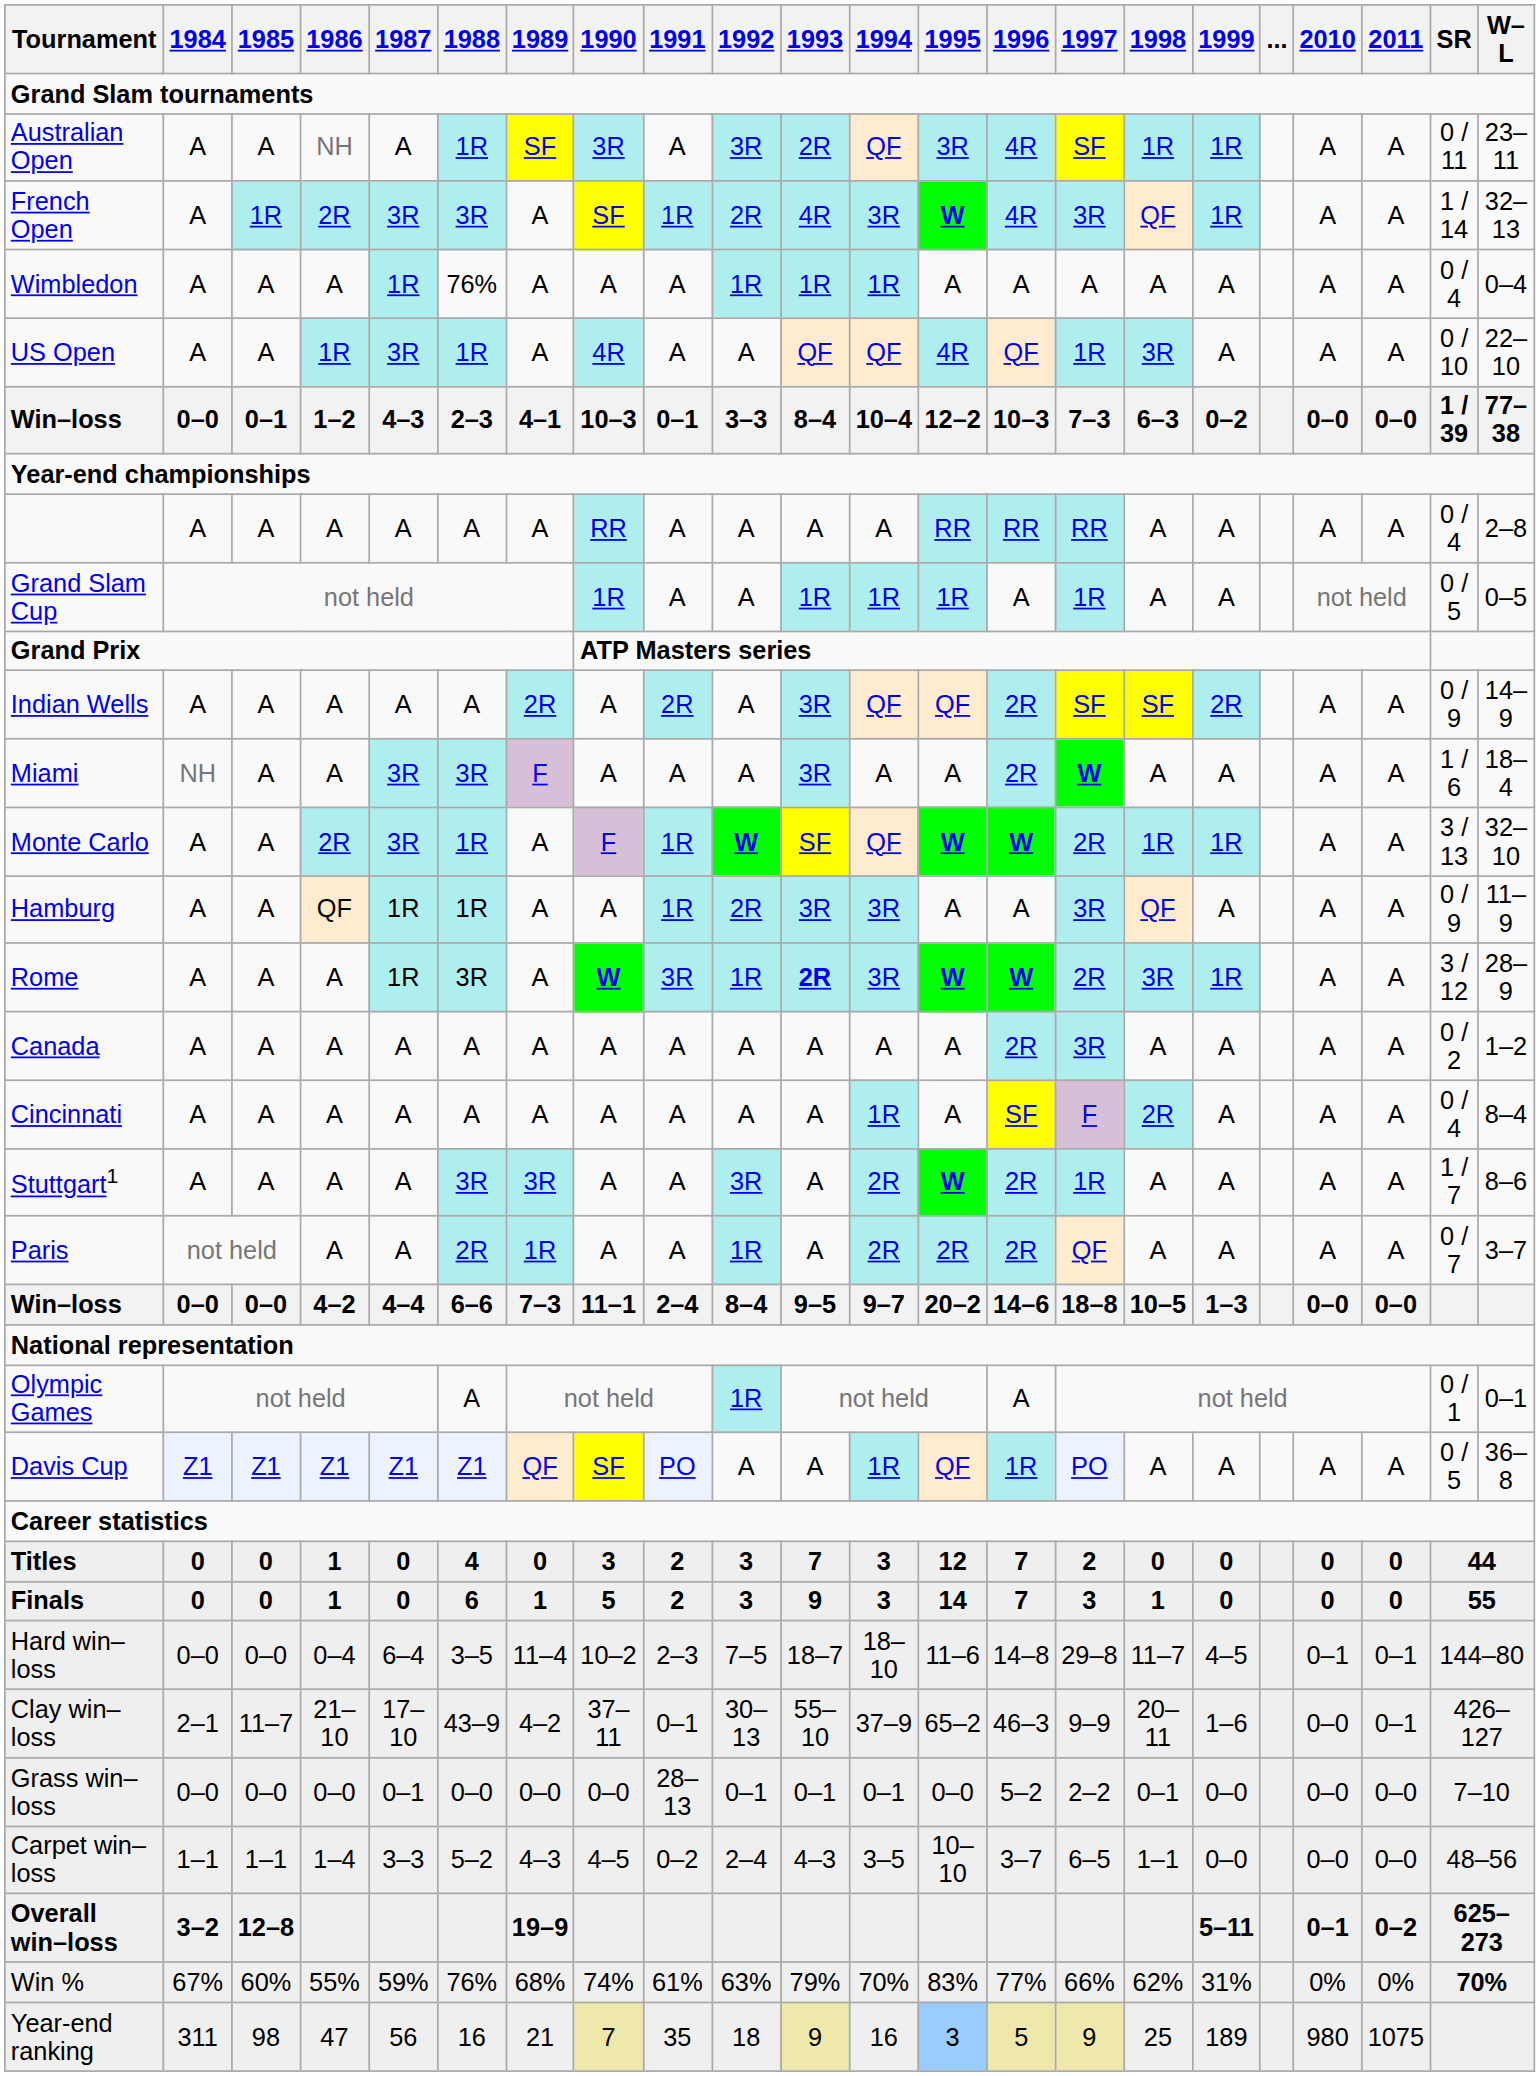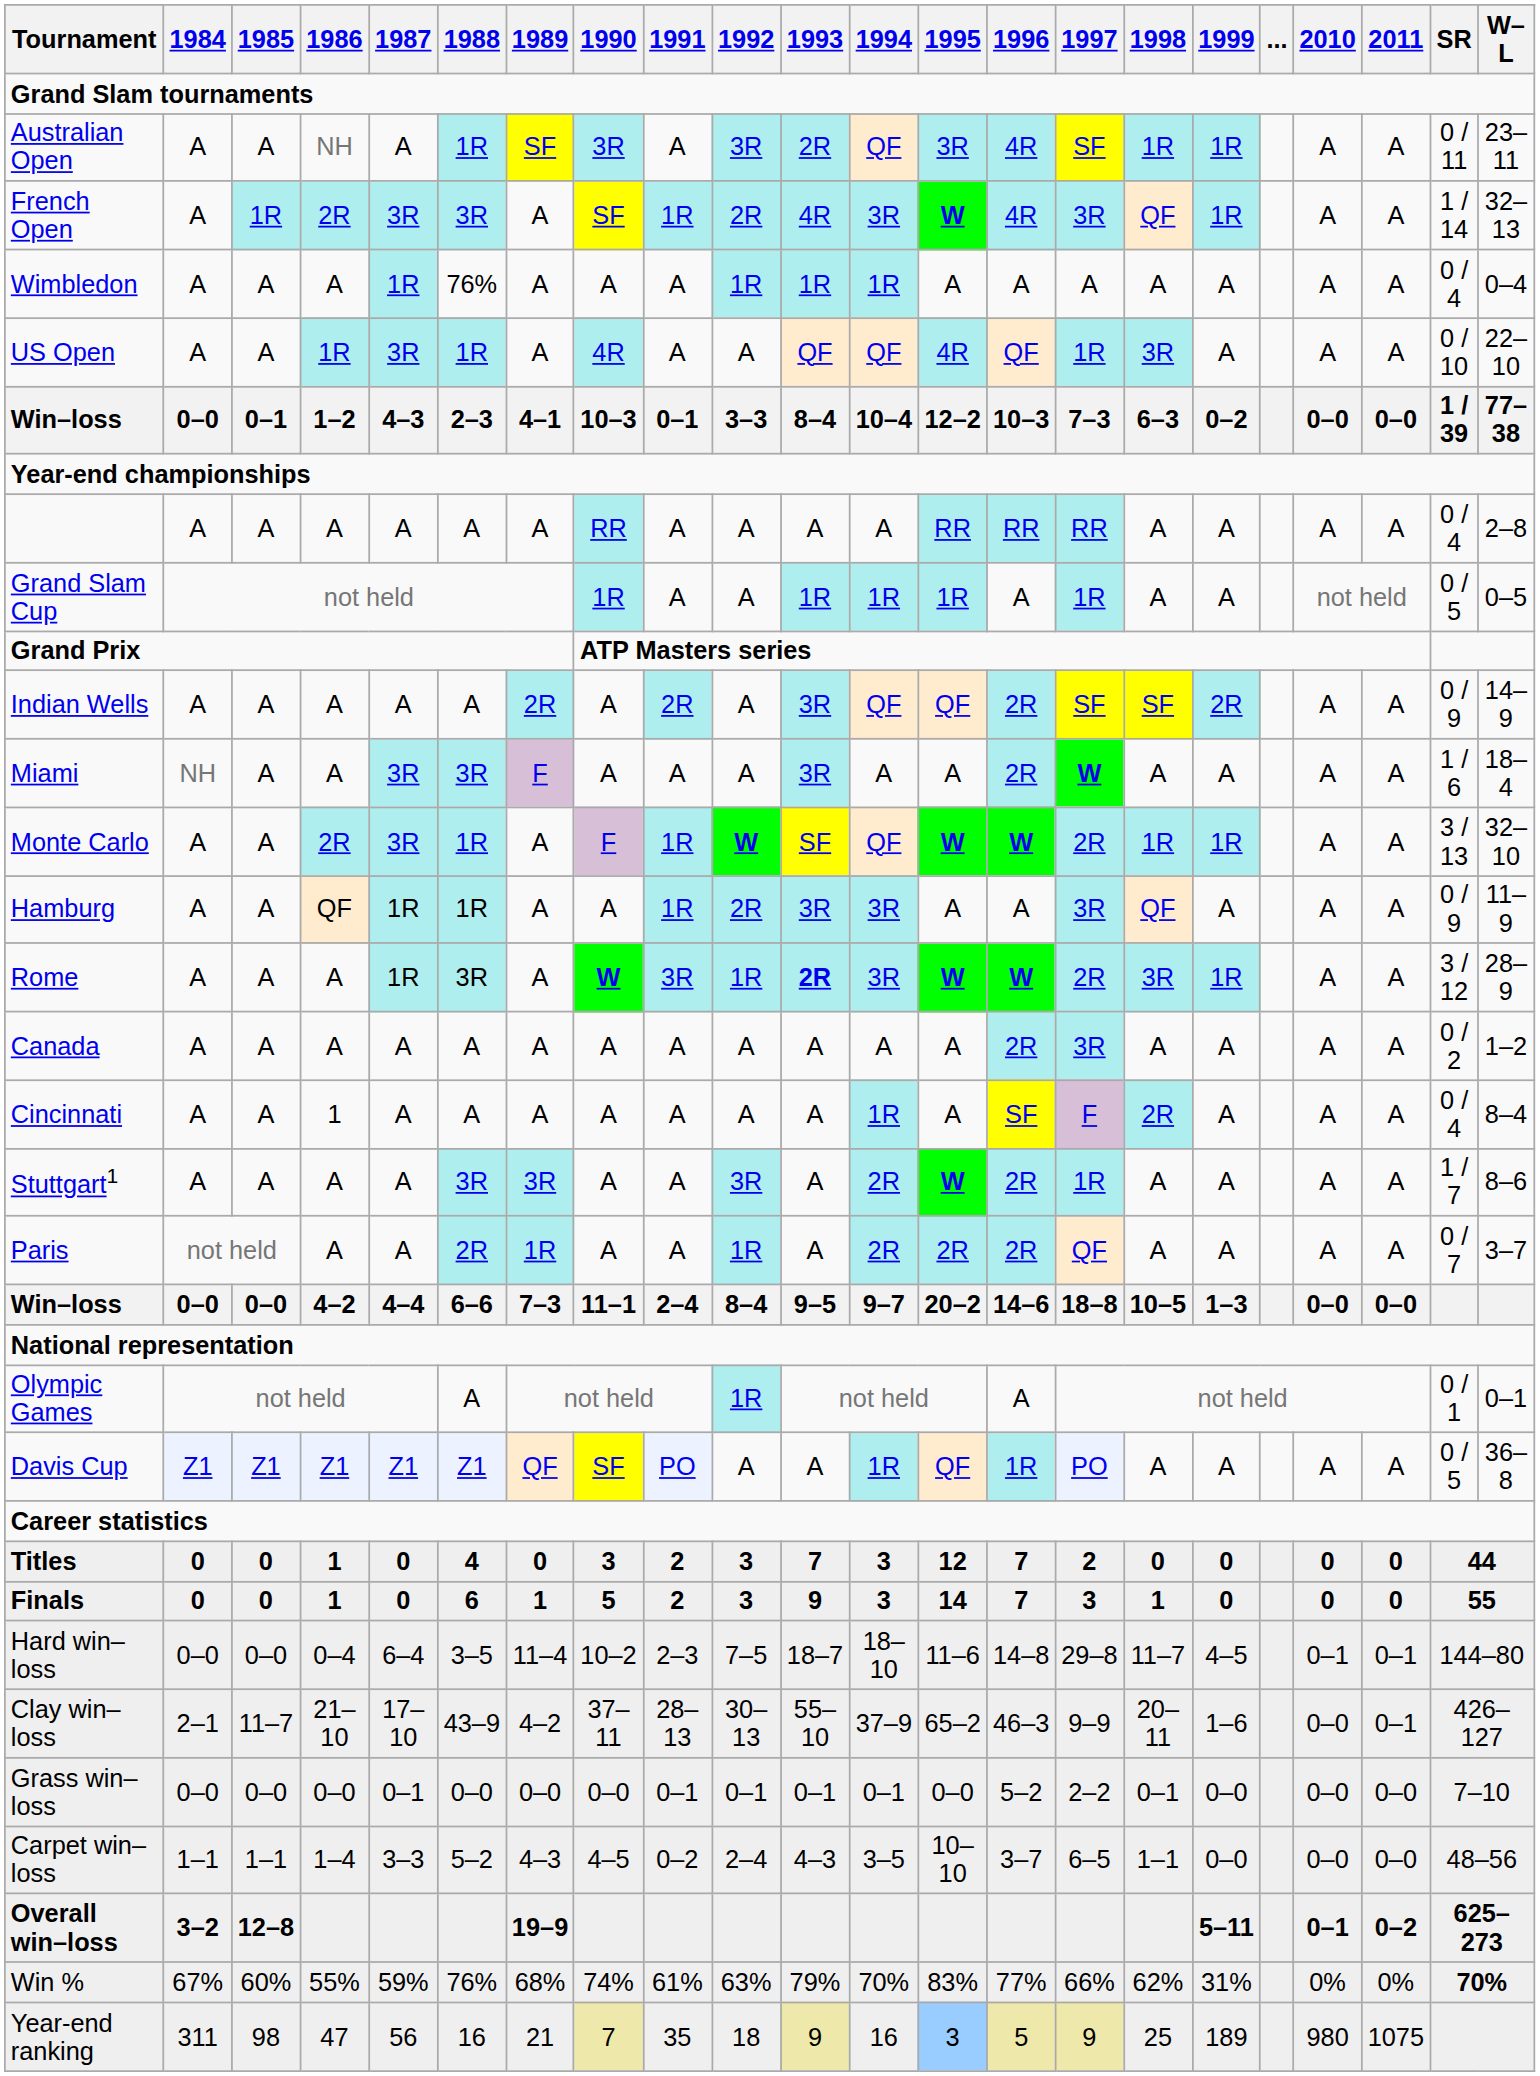Cincinnati | 1986: A -> 1
Clay win–loss | 1991: 0–1 -> 28–13
Grass win–loss | 1991: 28–13 -> 0–1
